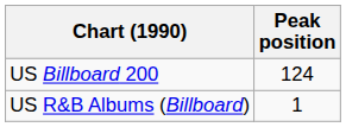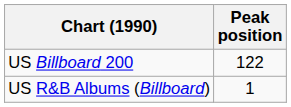US Billboard 200 | Peak position: 124 -> 122
